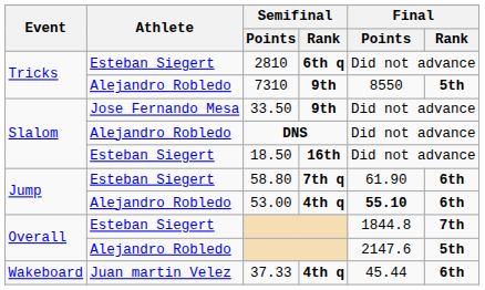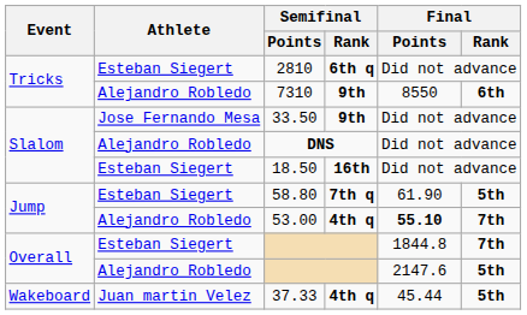7310 | Final / Rank: 5th -> 6th
58.80 | Final / Rank: 6th -> 5th
53.00 | Final / Rank: 6th -> 7th
37.33 | Final / Rank: 6th -> 5th
